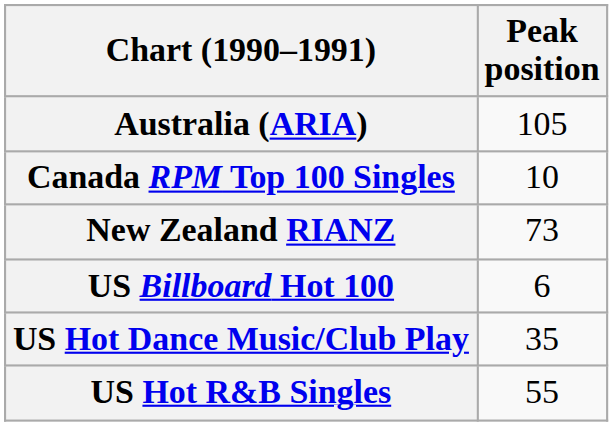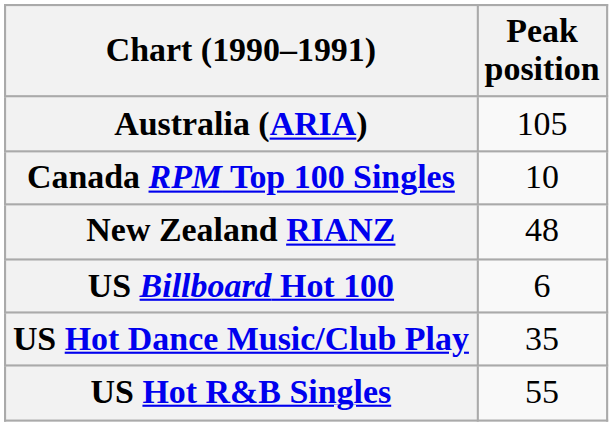New Zealand RIANZ | Peak position: 73 -> 48
